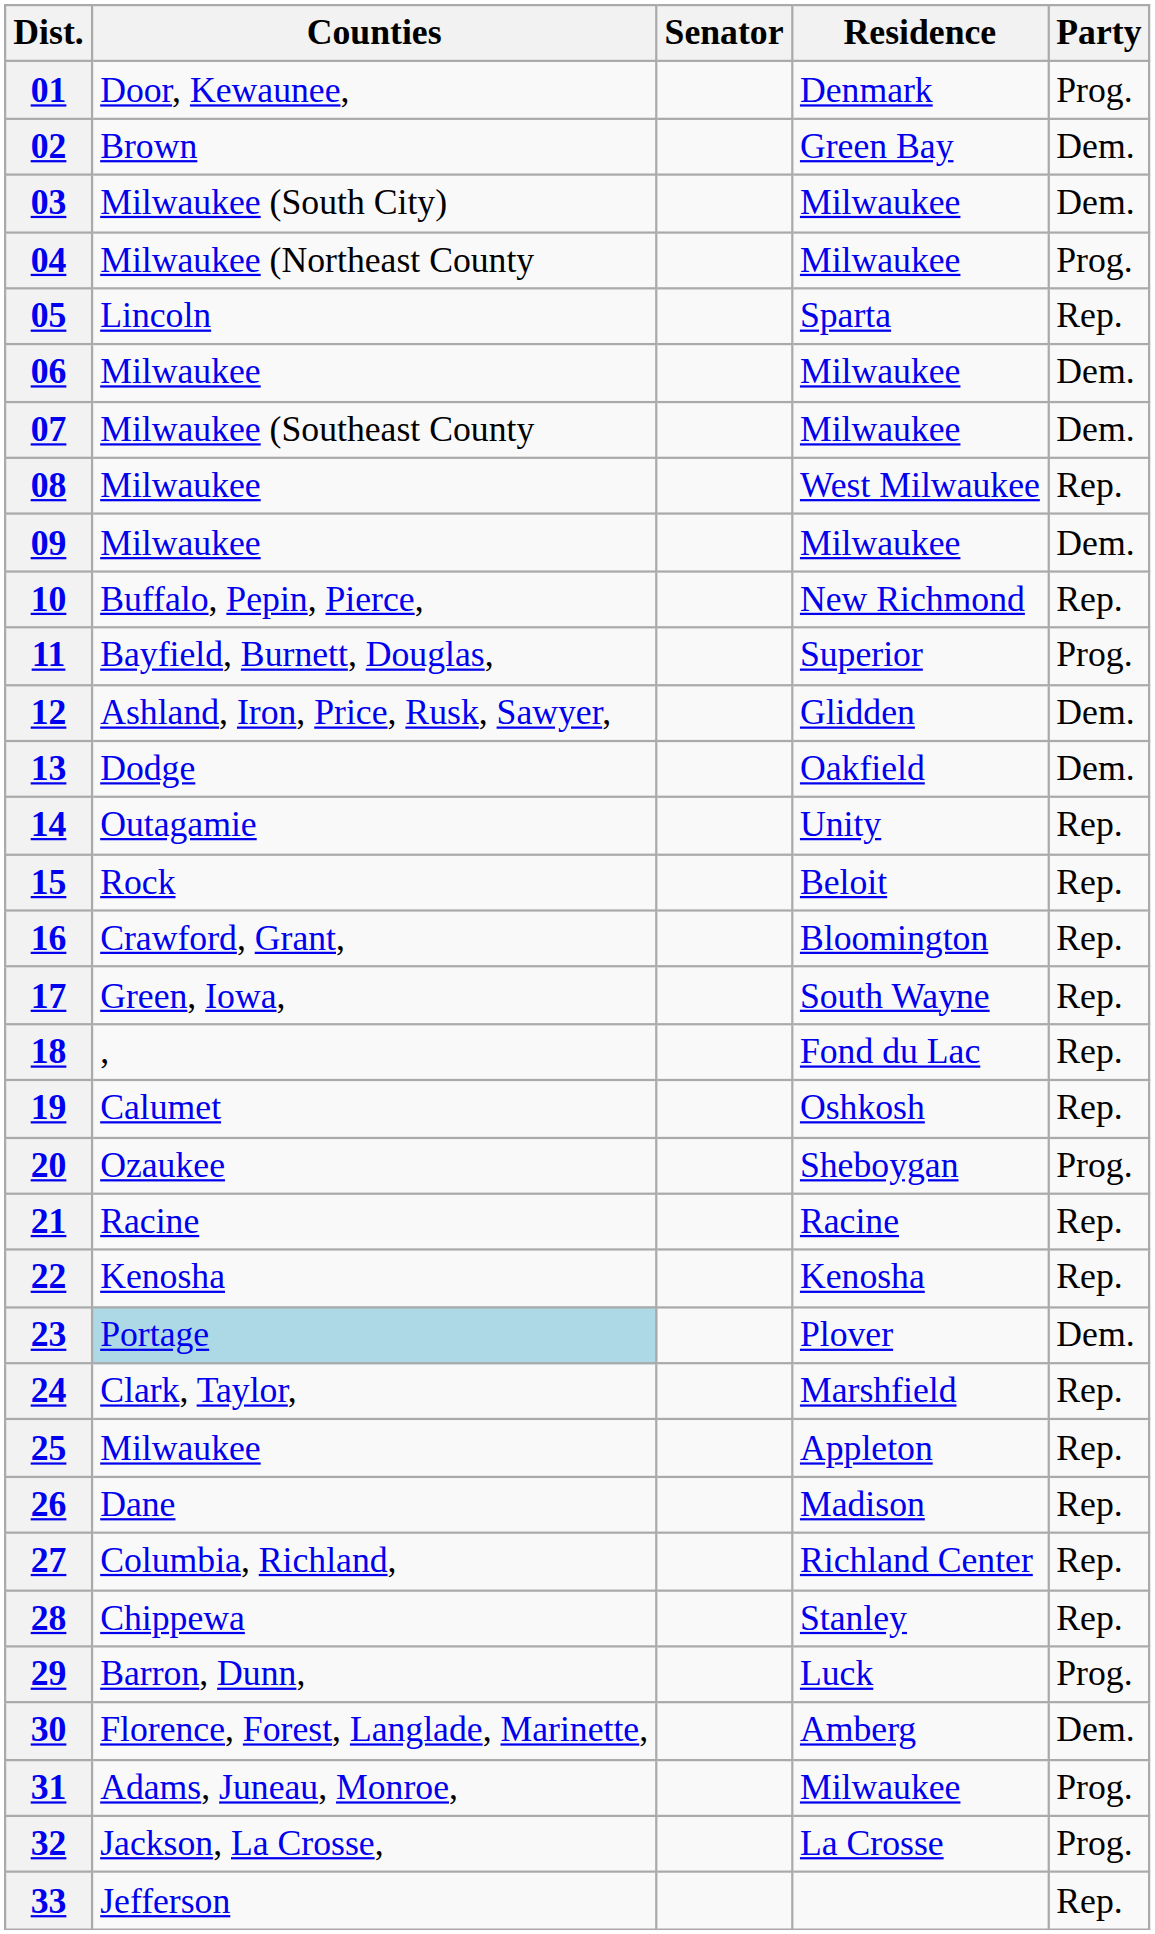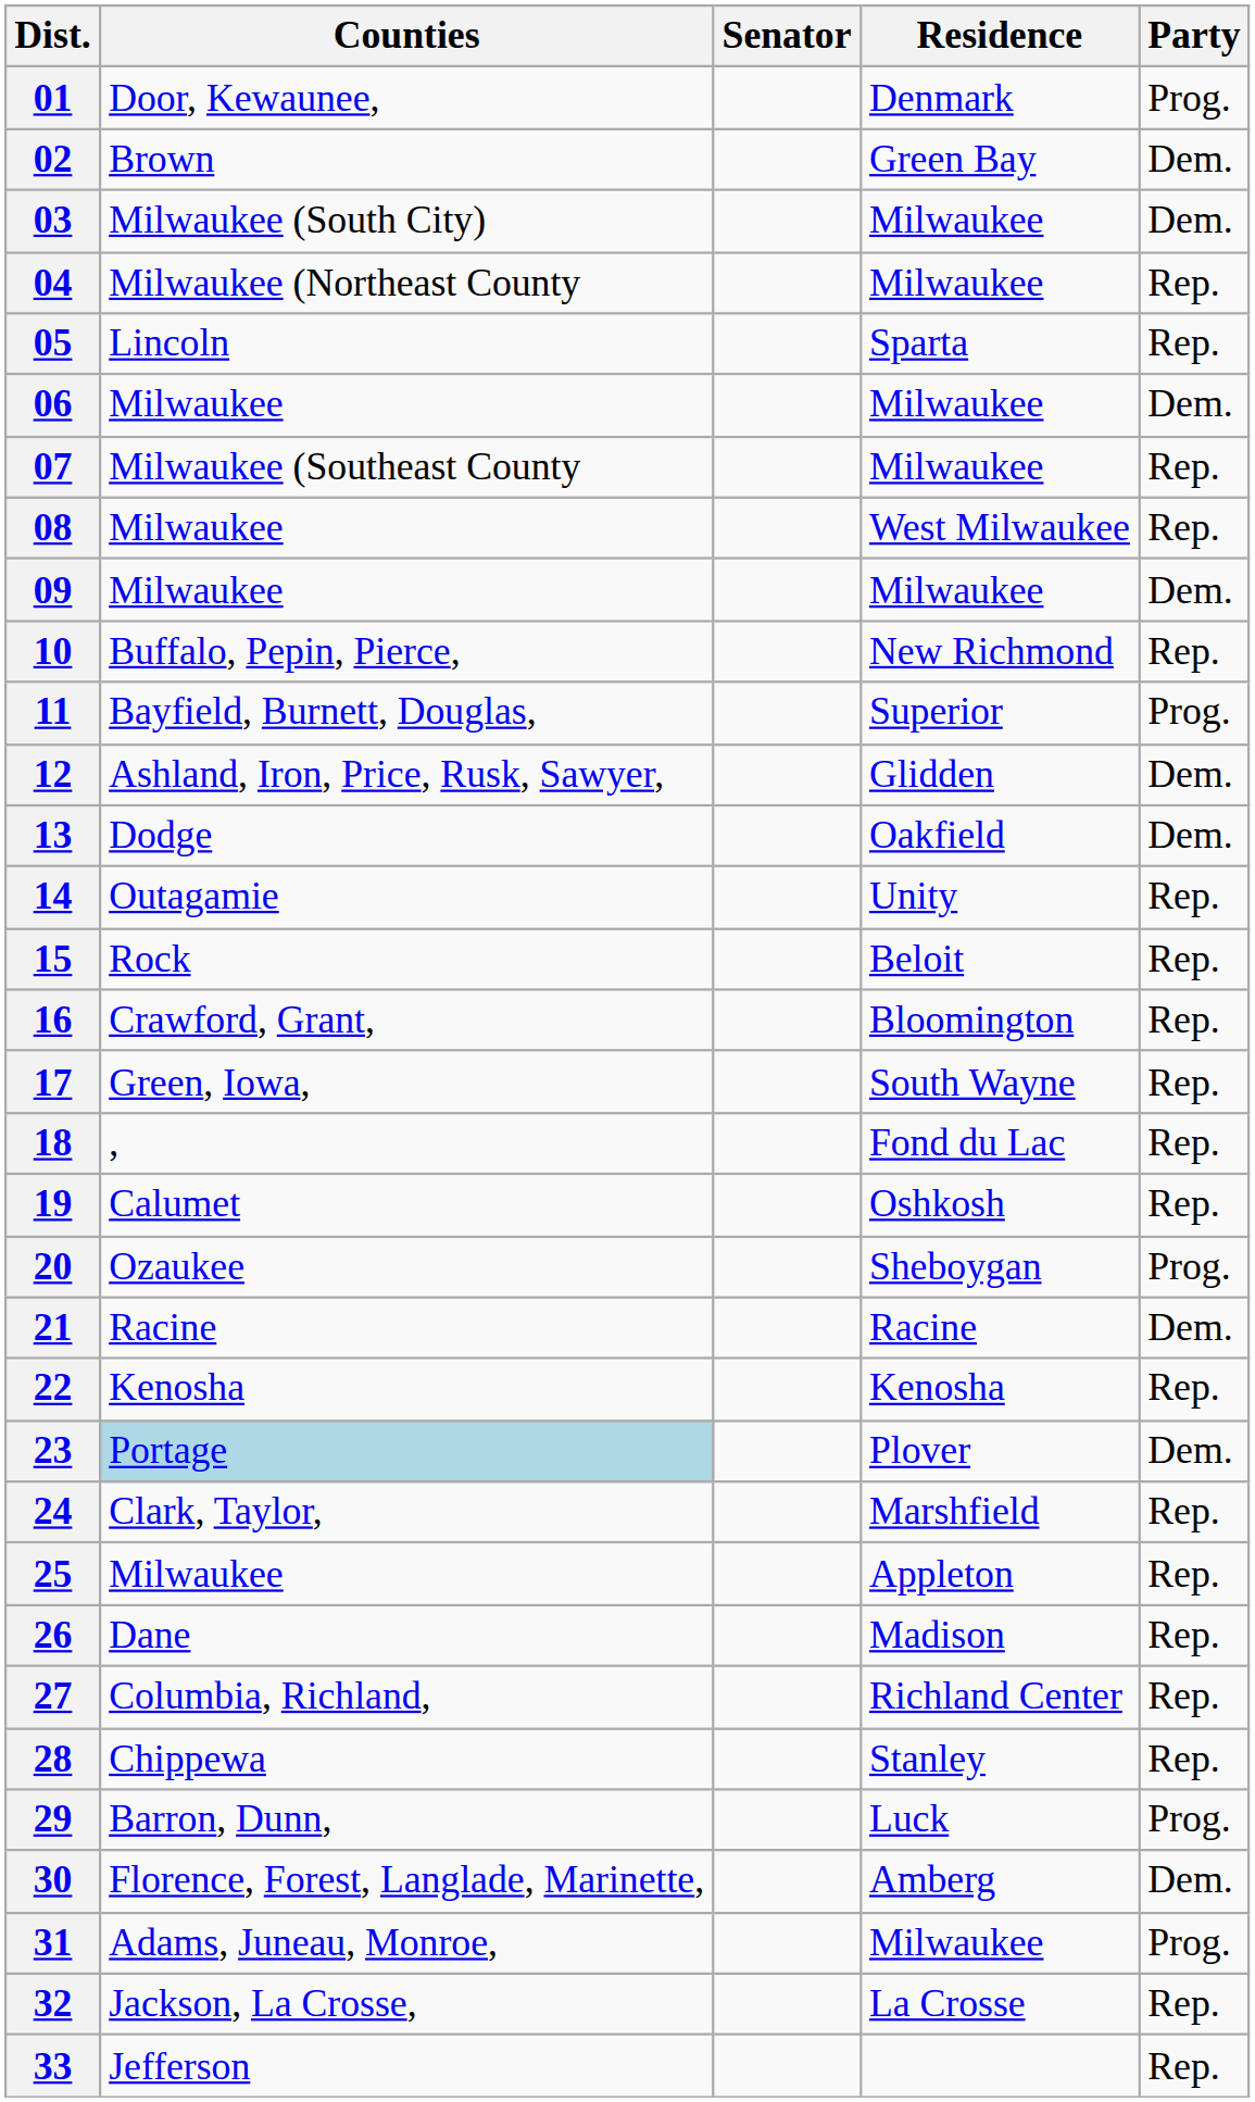04 | Party: Prog. -> Rep.
07 | Party: Dem. -> Rep.
21 | Party: Rep. -> Dem.
32 | Party: Prog. -> Rep.
